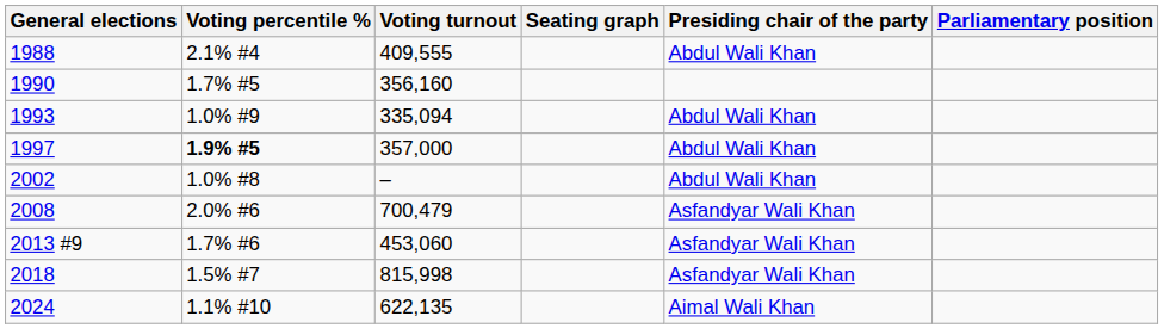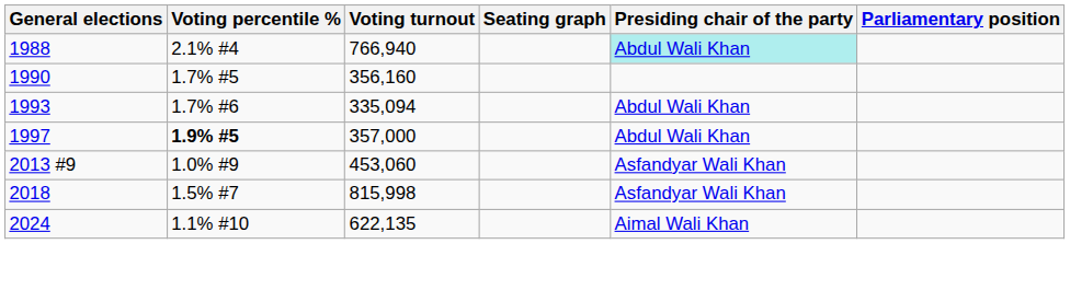1988 | Voting turnout: 409,555 -> 766,940
1988 | Presiding chair of the party: no background -> paleturquoise background
1993 | Voting percentile %: 1.0% #9 -> 1.7% #6
- row: 2002 | 1.0% #8 | – | Abdul Wali Khan
- row: 2008 | 2.0% #6 | 700,479 | Asfandyar Wali Khan
2013 #9 | Voting percentile %: 1.7% #6 -> 1.0% #9
